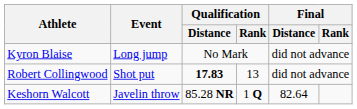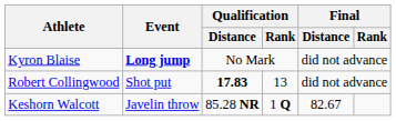Kyron Blaise | Event: normal -> bold
Keshorn Walcott | Final / Distance: 82.64 -> 82.67
